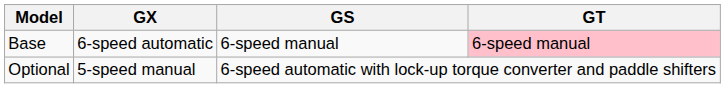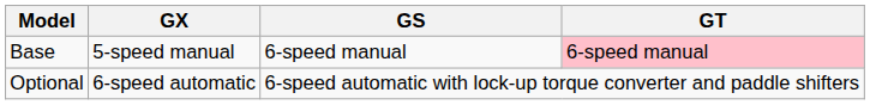Base | GX: 6-speed automatic -> 5-speed manual
Optional | GX: 5-speed manual -> 6-speed automatic
